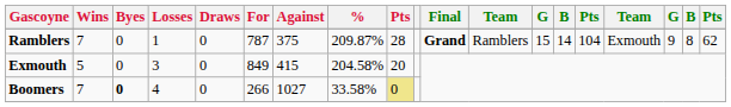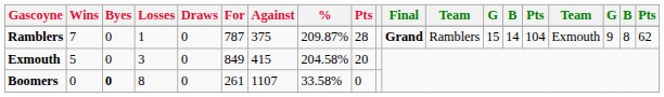Boomers | Wins: 7 -> 0
Boomers | Losses: 4 -> 8
Boomers | For: 266 -> 261
Boomers | Against: 1027 -> 1107
Boomers | column 9: khaki background -> no background
